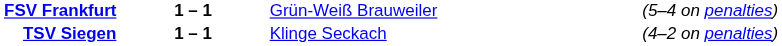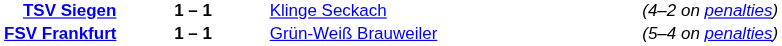rows swapped: TSV Siegen <-> FSV Frankfurt
